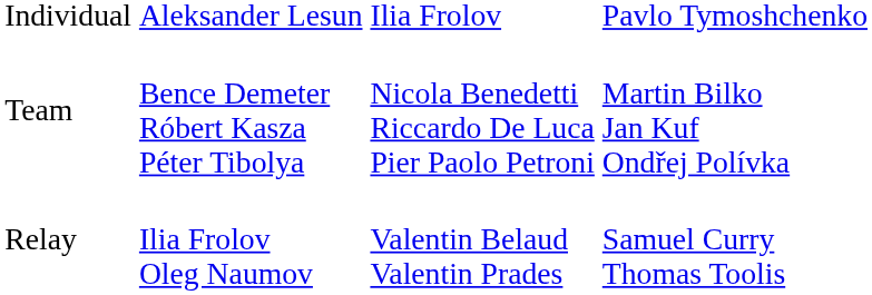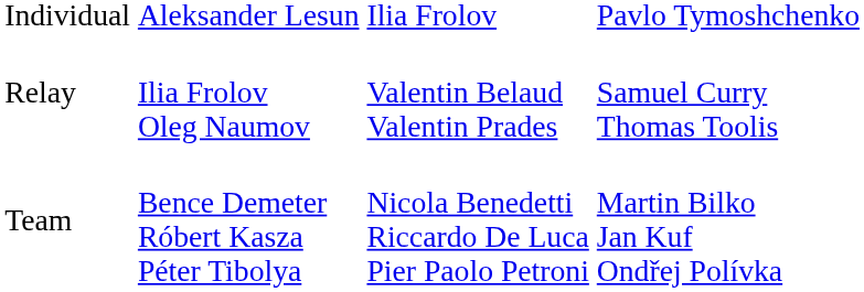rows swapped: Team <-> Relay
